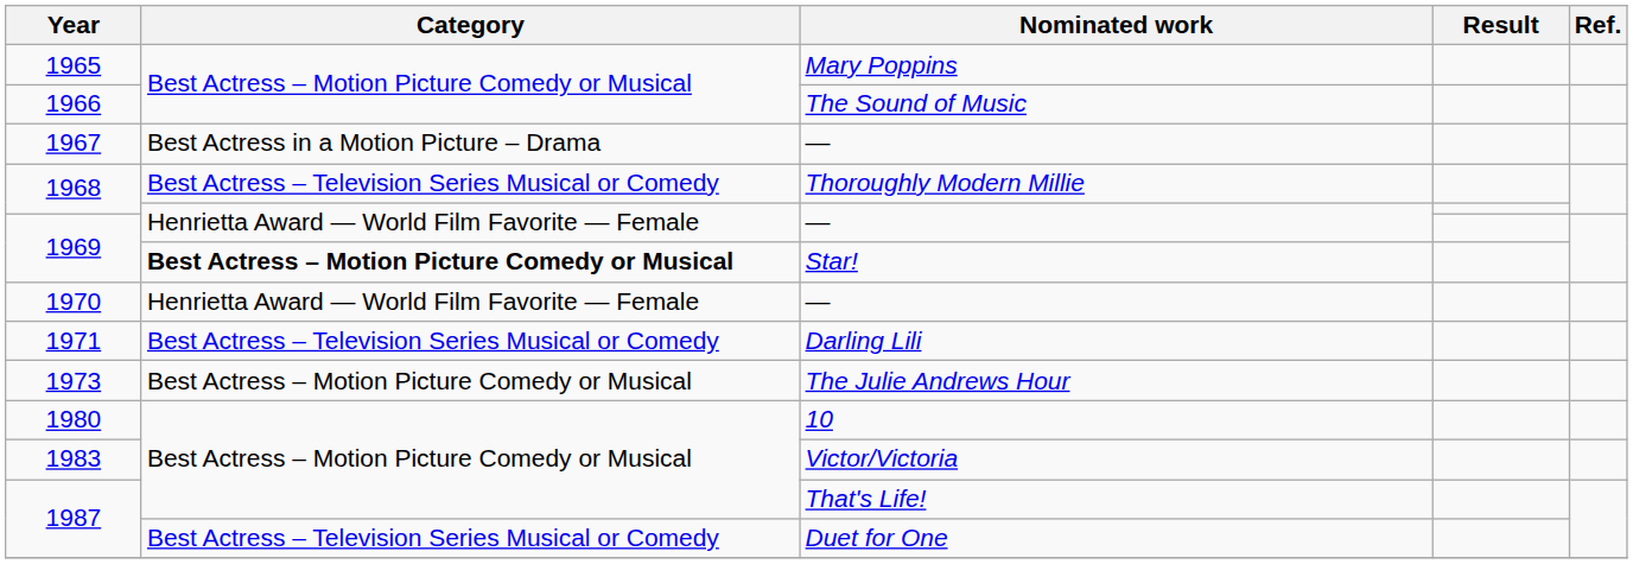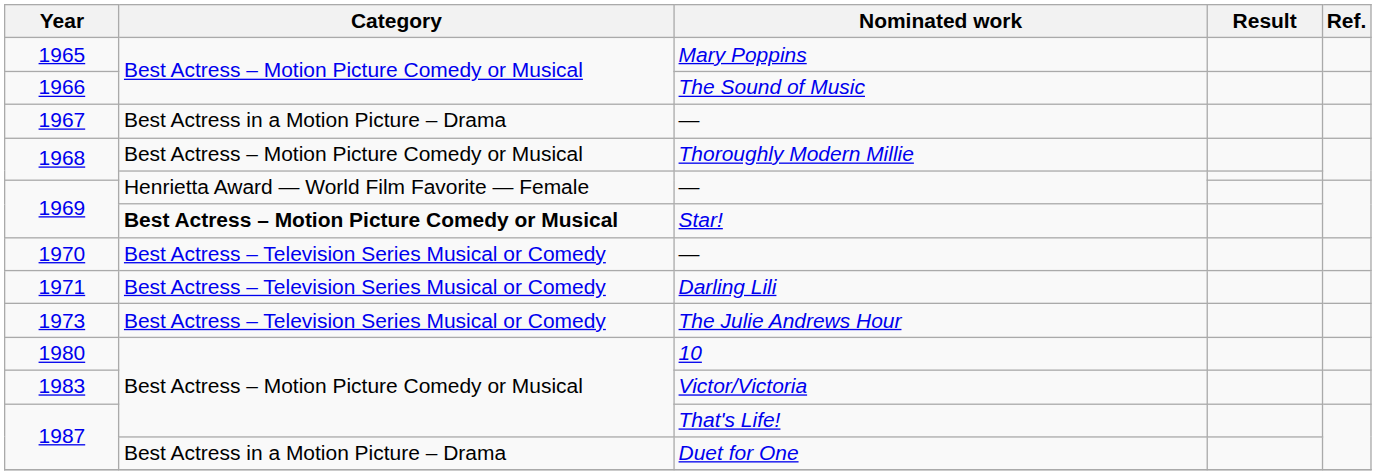1968 / Thoroughly Modern Millie | Category: Best Actress – Television Series Musical or Comedy -> Best Actress – Motion Picture Comedy or Musical
1970 | Category: Henrietta Award — World Film Favorite — Female -> Best Actress – Television Series Musical or Comedy
1973 | Category: Best Actress – Motion Picture Comedy or Musical -> Best Actress – Television Series Musical or Comedy
1987 / Duet for One | Category: Best Actress – Television Series Musical or Comedy -> Best Actress in a Motion Picture – Drama
